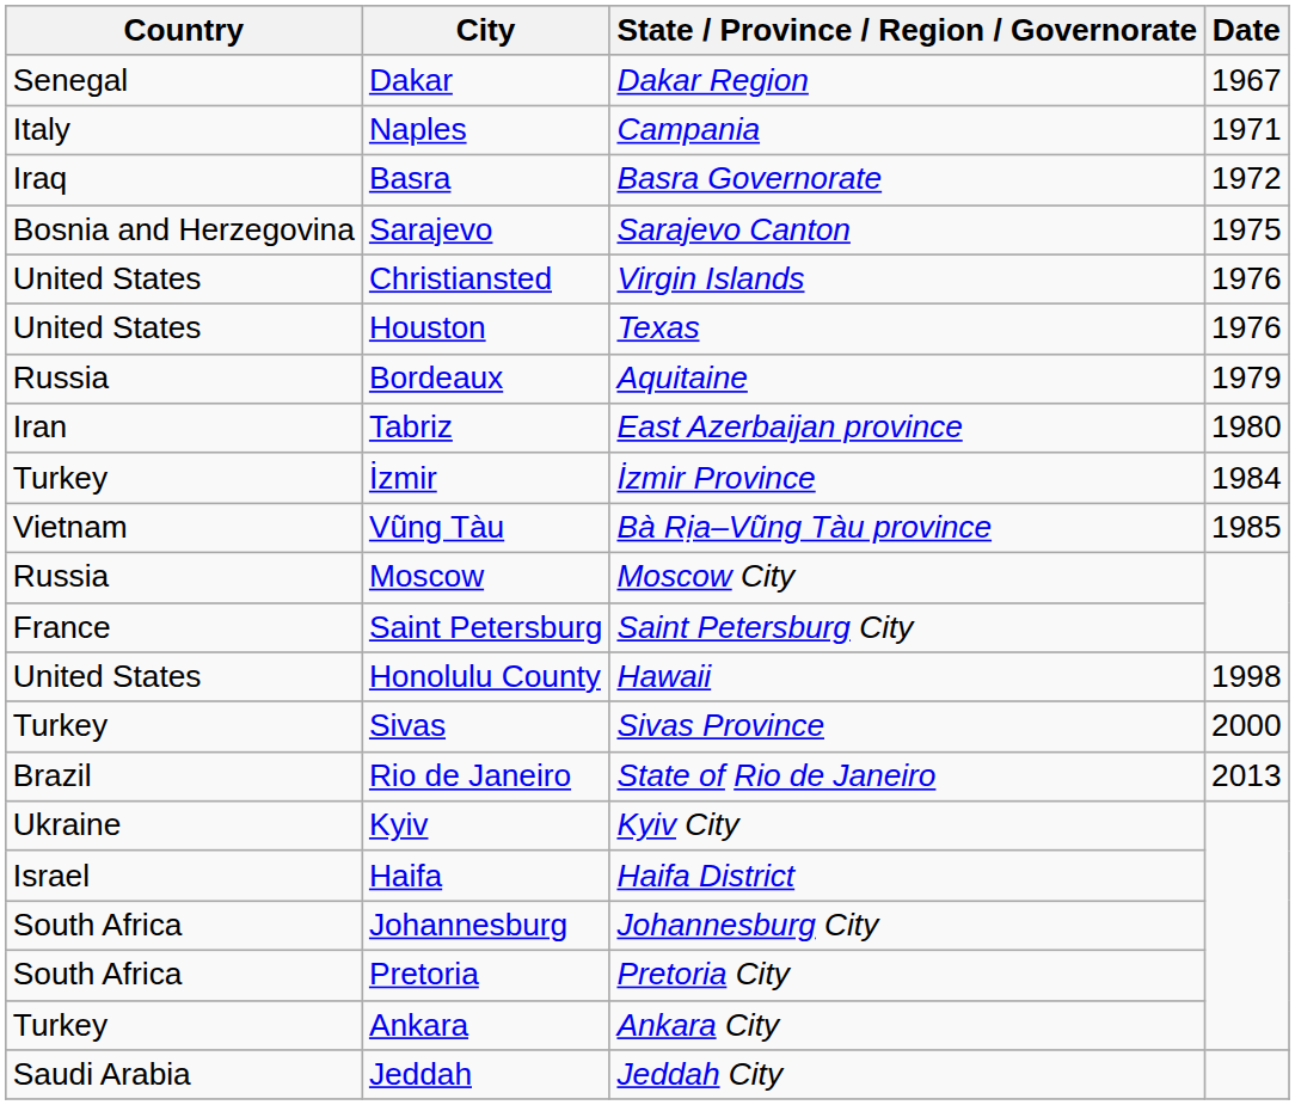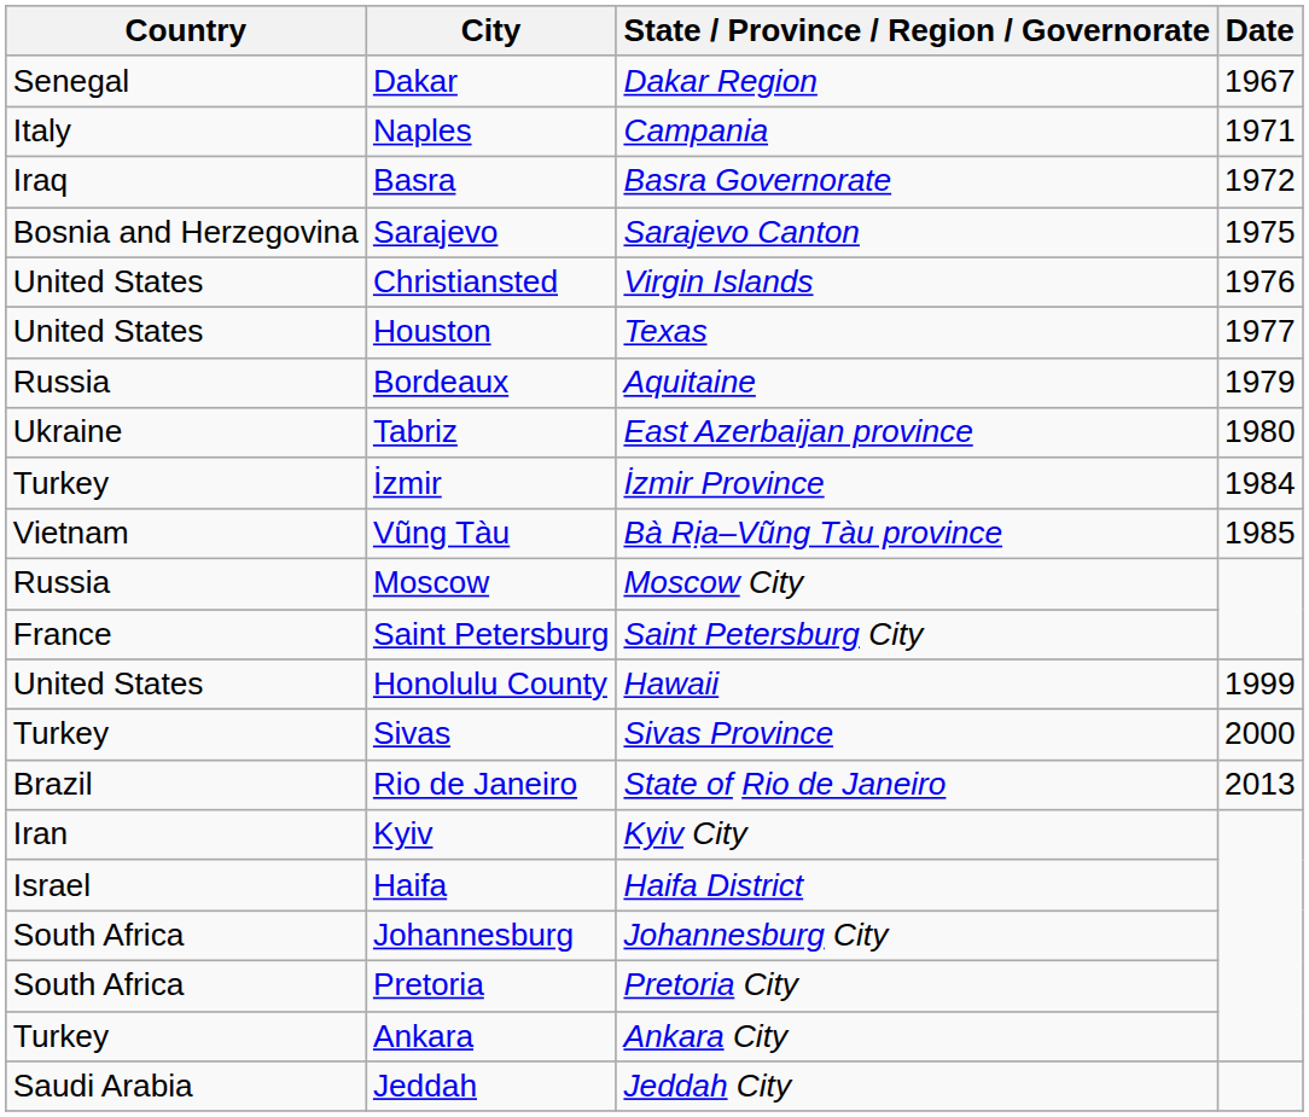Houston | Date: 1976 -> 1977
Tabriz | Country: Iran -> Ukraine
Honolulu County | Date: 1998 -> 1999
Kyiv | Country: Ukraine -> Iran
